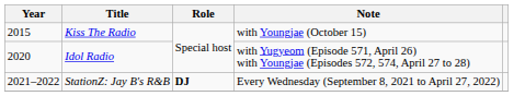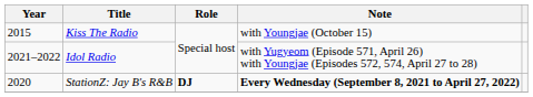Idol Radio | Year: 2020 -> 2021–2022
StationZ: Jay B's R&B | Year: 2021–2022 -> 2020
StationZ: Jay B's R&B | Note: normal -> bold
